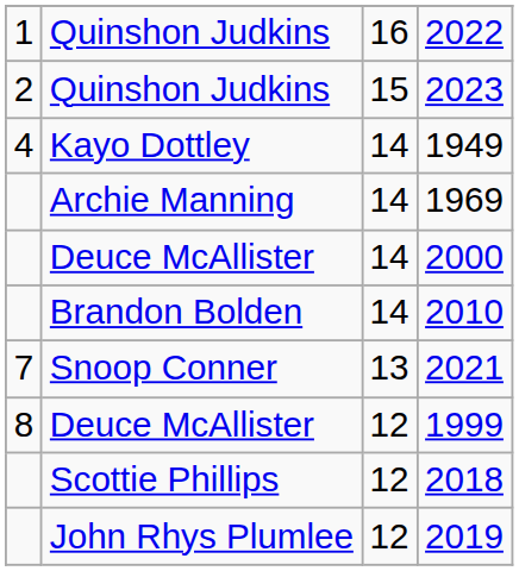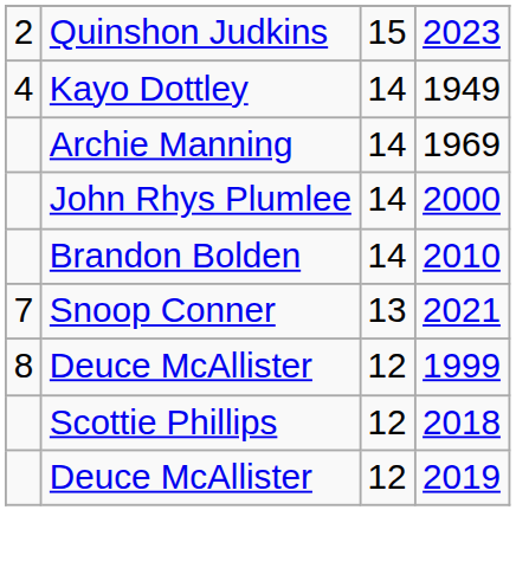- row: 1 | Quinshon Judkins | 16 | 2022
2000 | column 2: Deuce McAllister -> John Rhys Plumlee
2019 | column 2: John Rhys Plumlee -> Deuce McAllister
